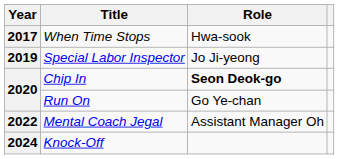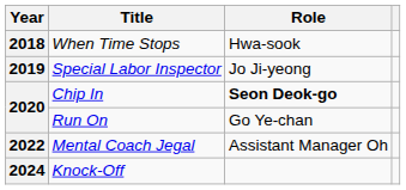When Time Stops | Year: 2017 -> 2018
